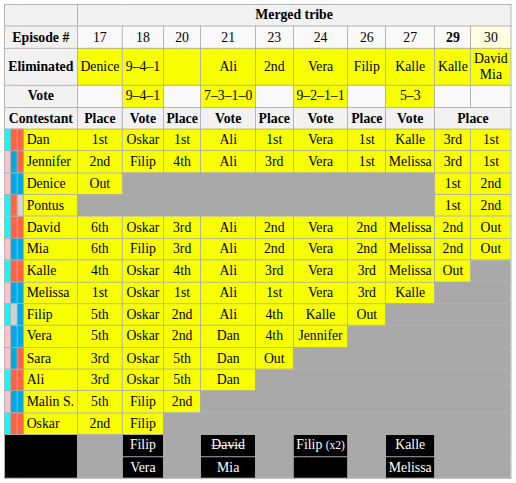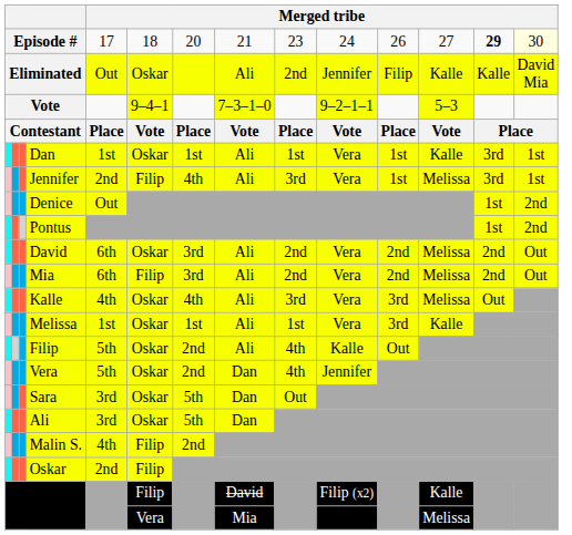Eliminated | column 5: Denice -> Out
Eliminated | column 6: 9–4–1 -> Oskar
Eliminated | column 10: Vera -> Jennifer
Malin S. | column 5: 5th -> 4th
